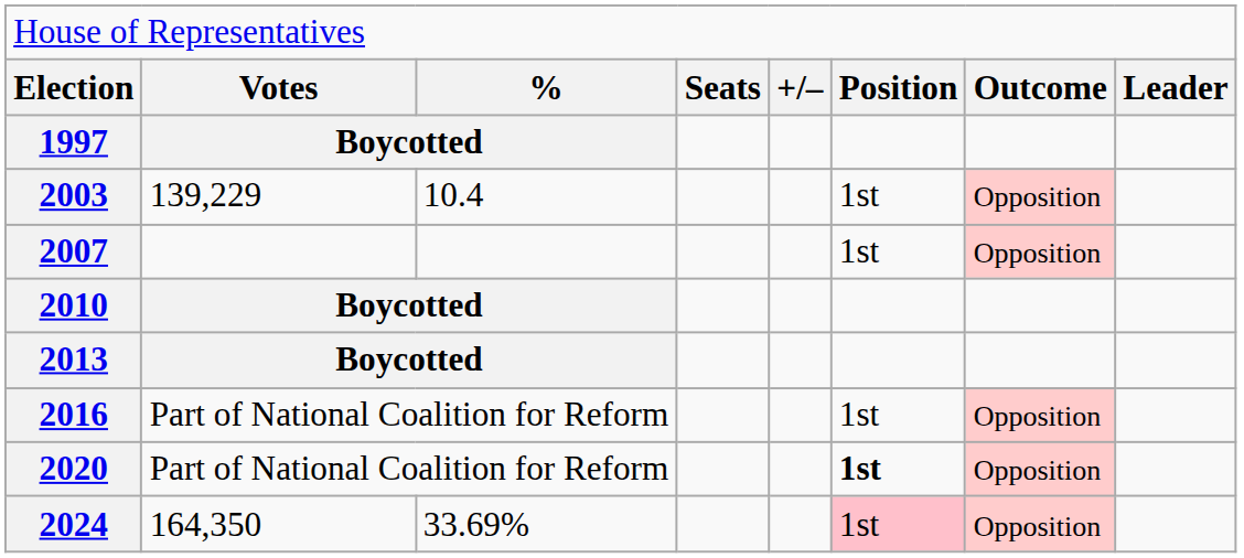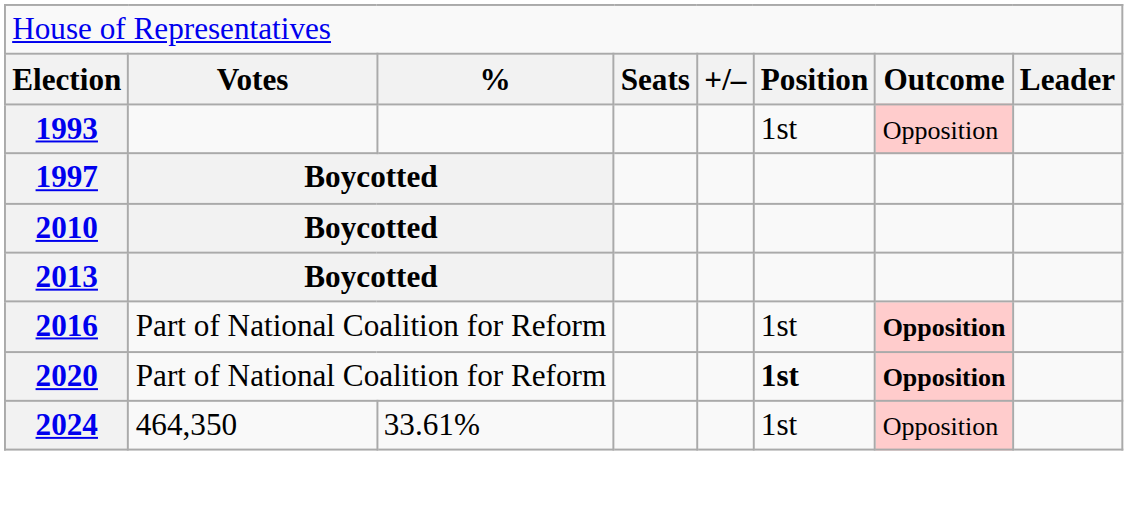+ row: 1993 | 1st | Opposition
- row: 2003 | 139,229 | 10.4 | 1st | Opposition
- row: 2007 | 1st | Opposition
2016 | column 7: normal -> bold
2020 | column 7: normal -> bold
2024 | column 2: 164,350 -> 464,350
2024 | column 3: 33.69% -> 33.61%
2024 | column 6: pink background -> no background
